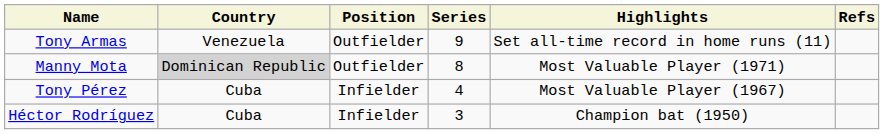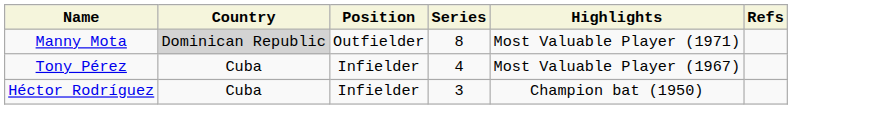- row: Tony Armas | Venezuela | Outfielder | 9 | Set all-time record in home runs (11)
